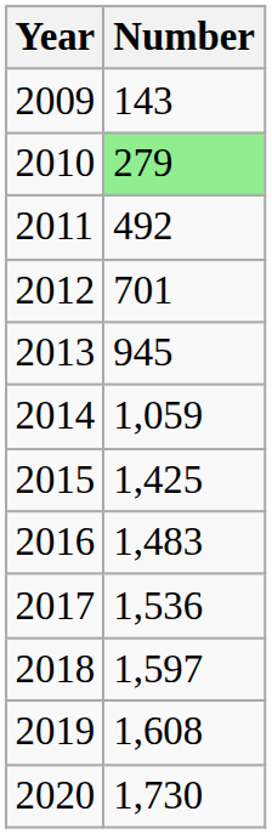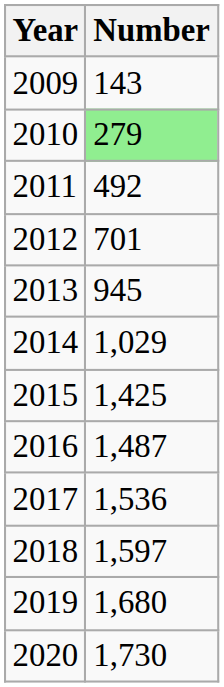2014 | Number: 1,059 -> 1,029
2016 | Number: 1,483 -> 1,487
2019 | Number: 1,608 -> 1,680
